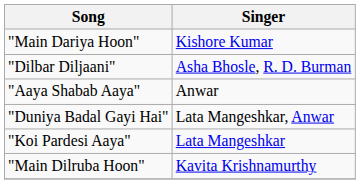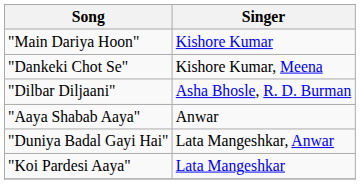+ row: "Dankeki Chot Se" | Kishore Kumar, Meena
- row: "Main Dilruba Hoon" | Kavita Krishnamurthy
